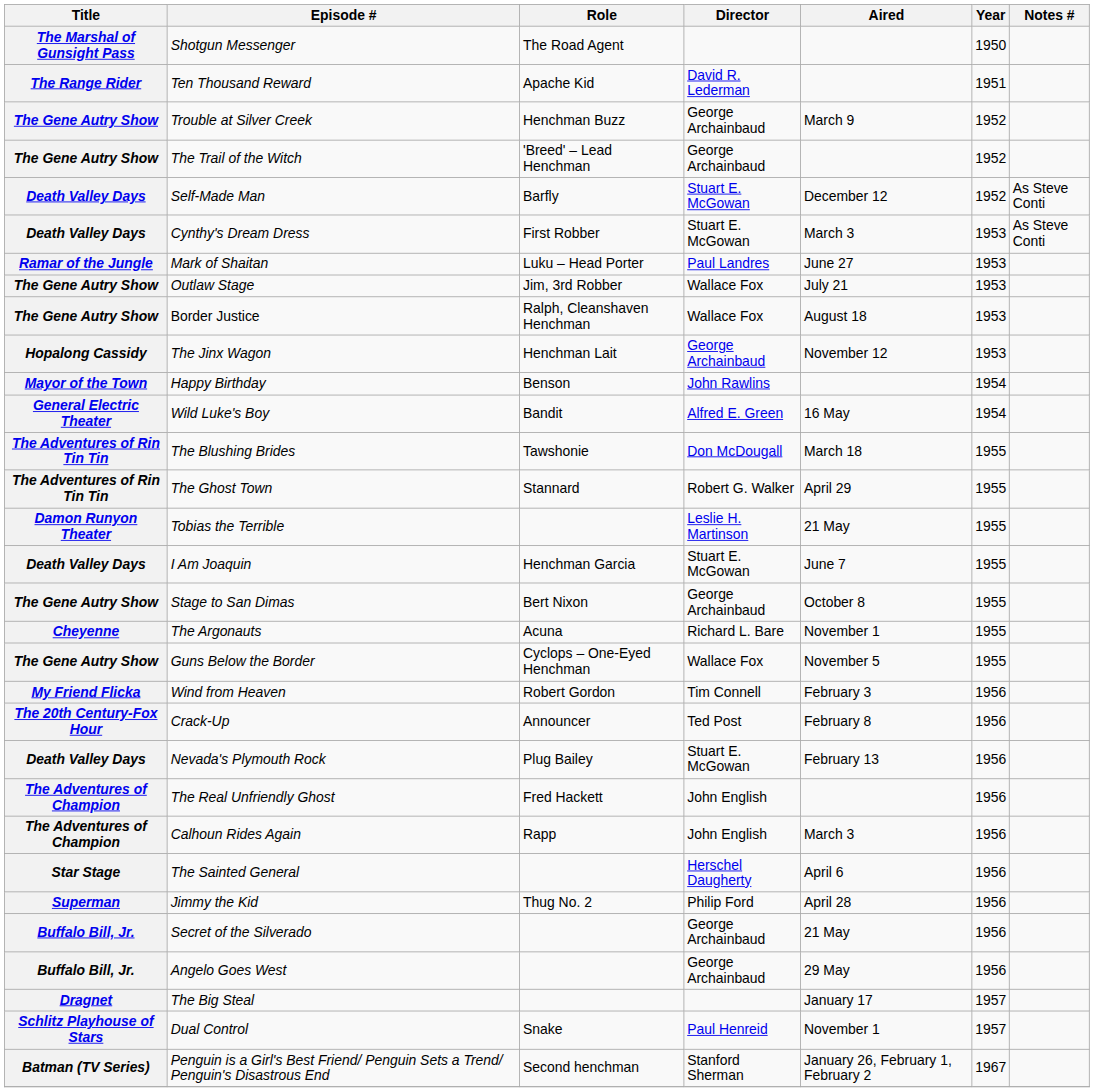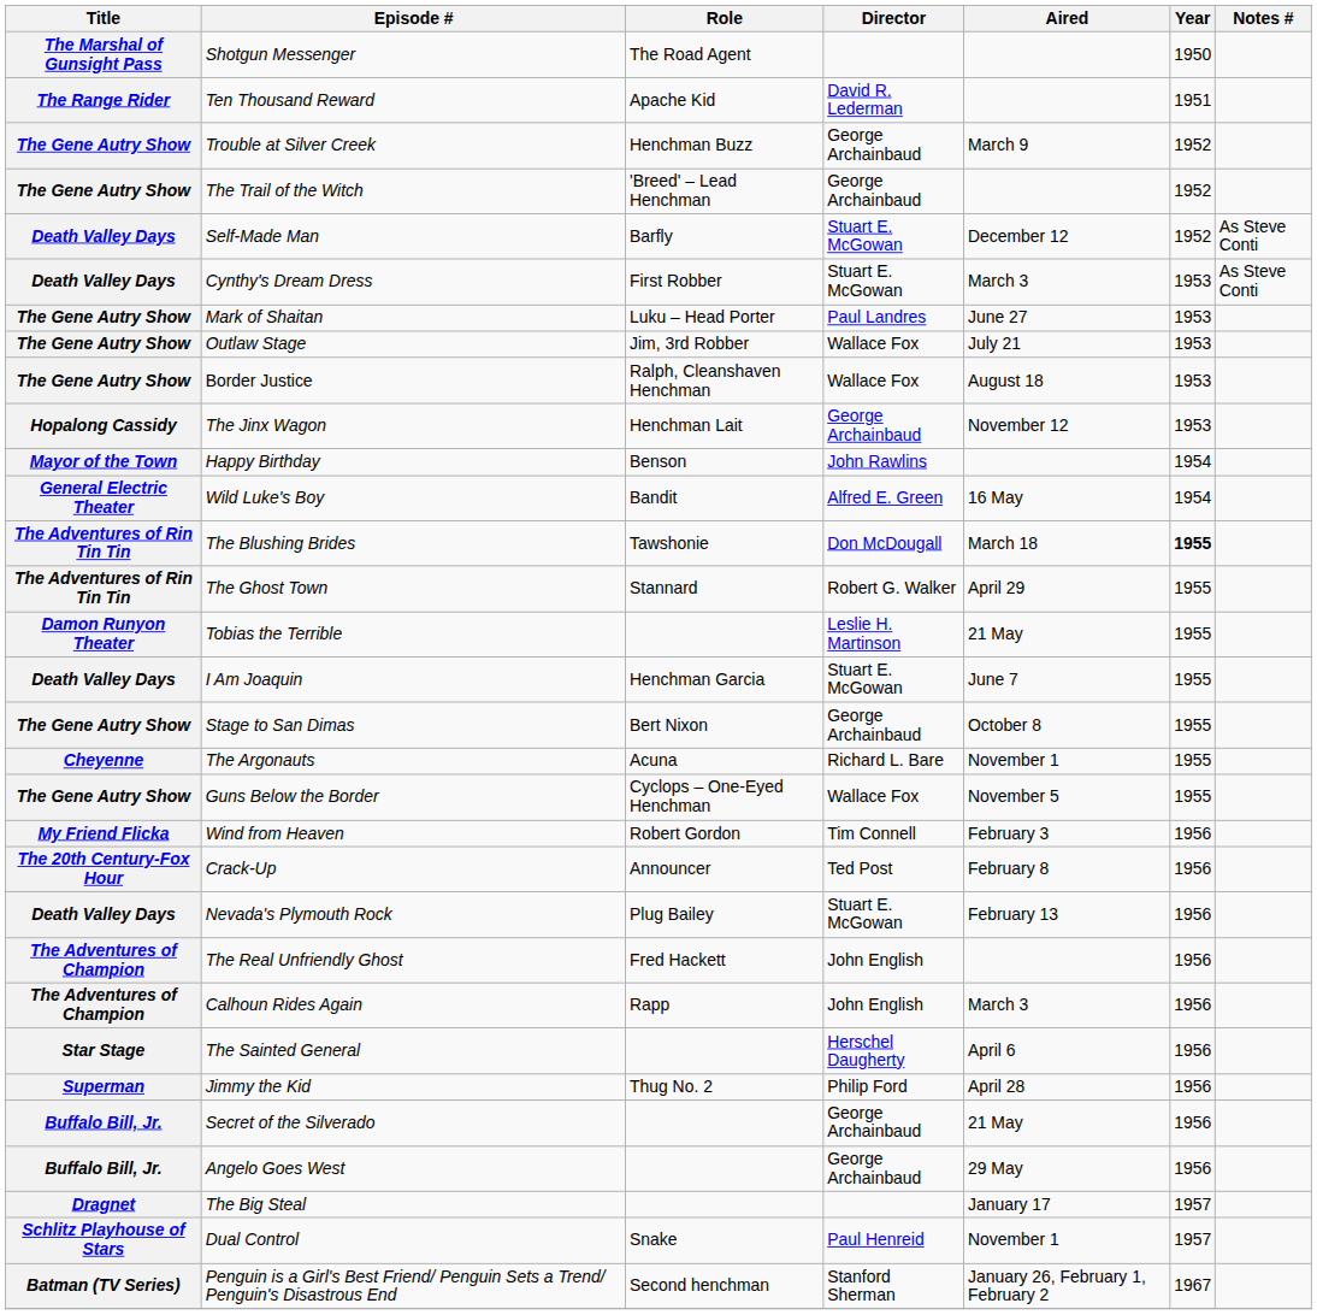Mark of Shaitan | Title: Ramar of the Jungle -> The Gene Autry Show
The Blushing Brides | Year: normal -> bold
